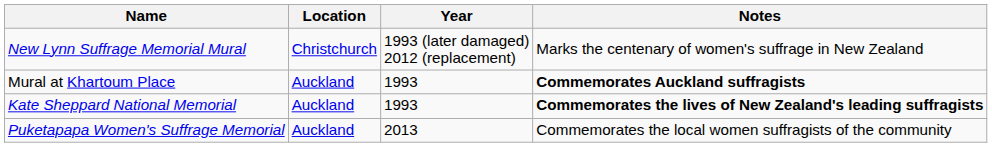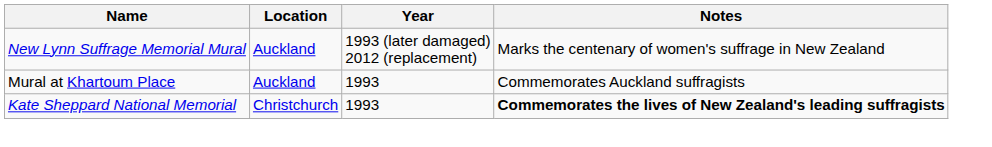New Lynn Suffrage Memorial Mural | Location: Christchurch -> Auckland
Mural at Khartoum Place | Notes: bold -> normal
Kate Sheppard National Memorial | Location: Auckland -> Christchurch
- row: Puketapapa Women's Suffrage Memorial | Auckland | 2013 | Commemorates the local women suffragists of the community
